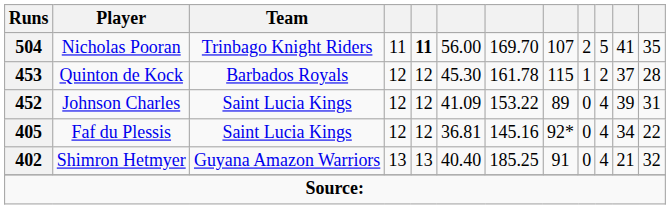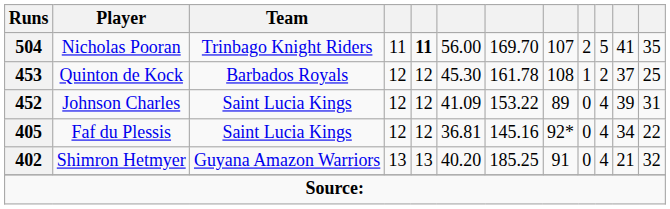Quinton de Kock | column 8: 115 -> 108
Quinton de Kock | column 12: 28 -> 25
Shimron Hetmyer | column 6: 40.40 -> 40.20
